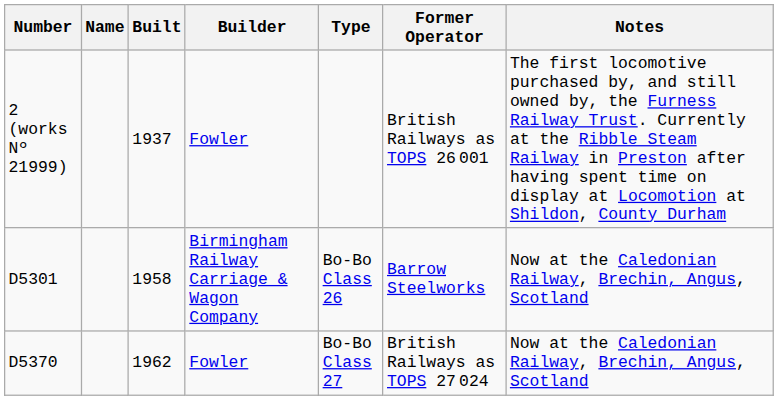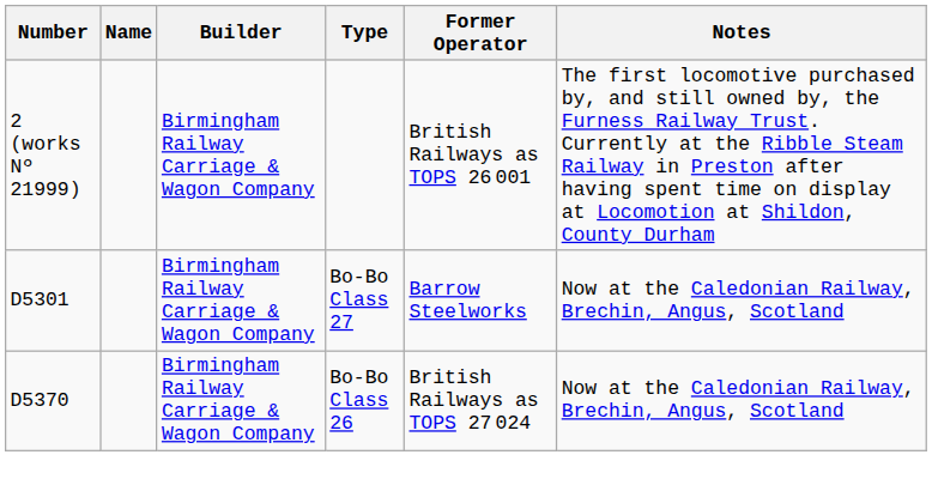- column: Built | 1937 | 1958 | 1962
2 (works Nº 21999) | Builder: Fowler -> Birmingham Railway Carriage & Wagon Company
D5301 | Type: Bo-Bo Class 26 -> Bo-Bo Class 27
D5370 | Builder: Fowler -> Birmingham Railway Carriage & Wagon Company
D5370 | Type: Bo-Bo Class 27 -> Bo-Bo Class 26
